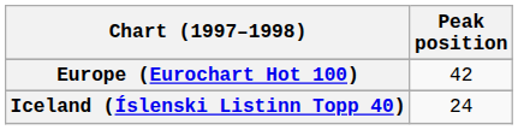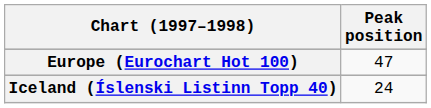Europe (Eurochart Hot 100) | Peak position: 42 -> 47
